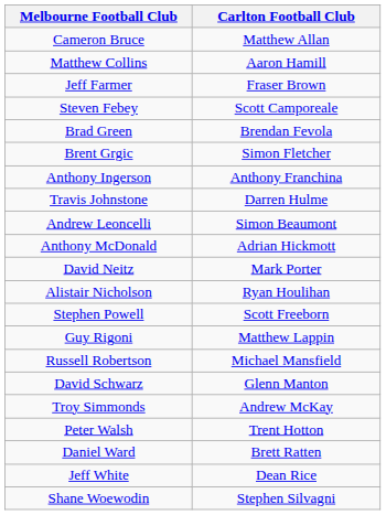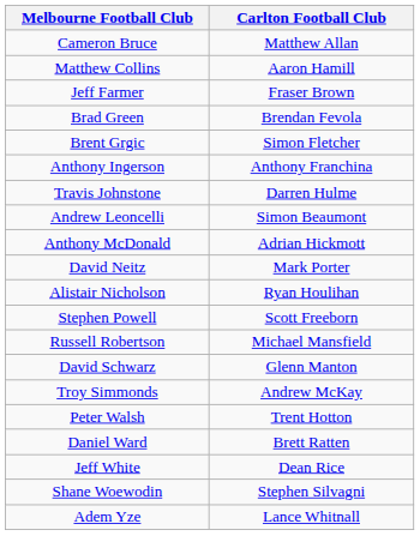- row: Steven Febey | Scott Camporeale
- row: Guy Rigoni | Matthew Lappin
+ row: Adem Yze | Lance Whitnall
